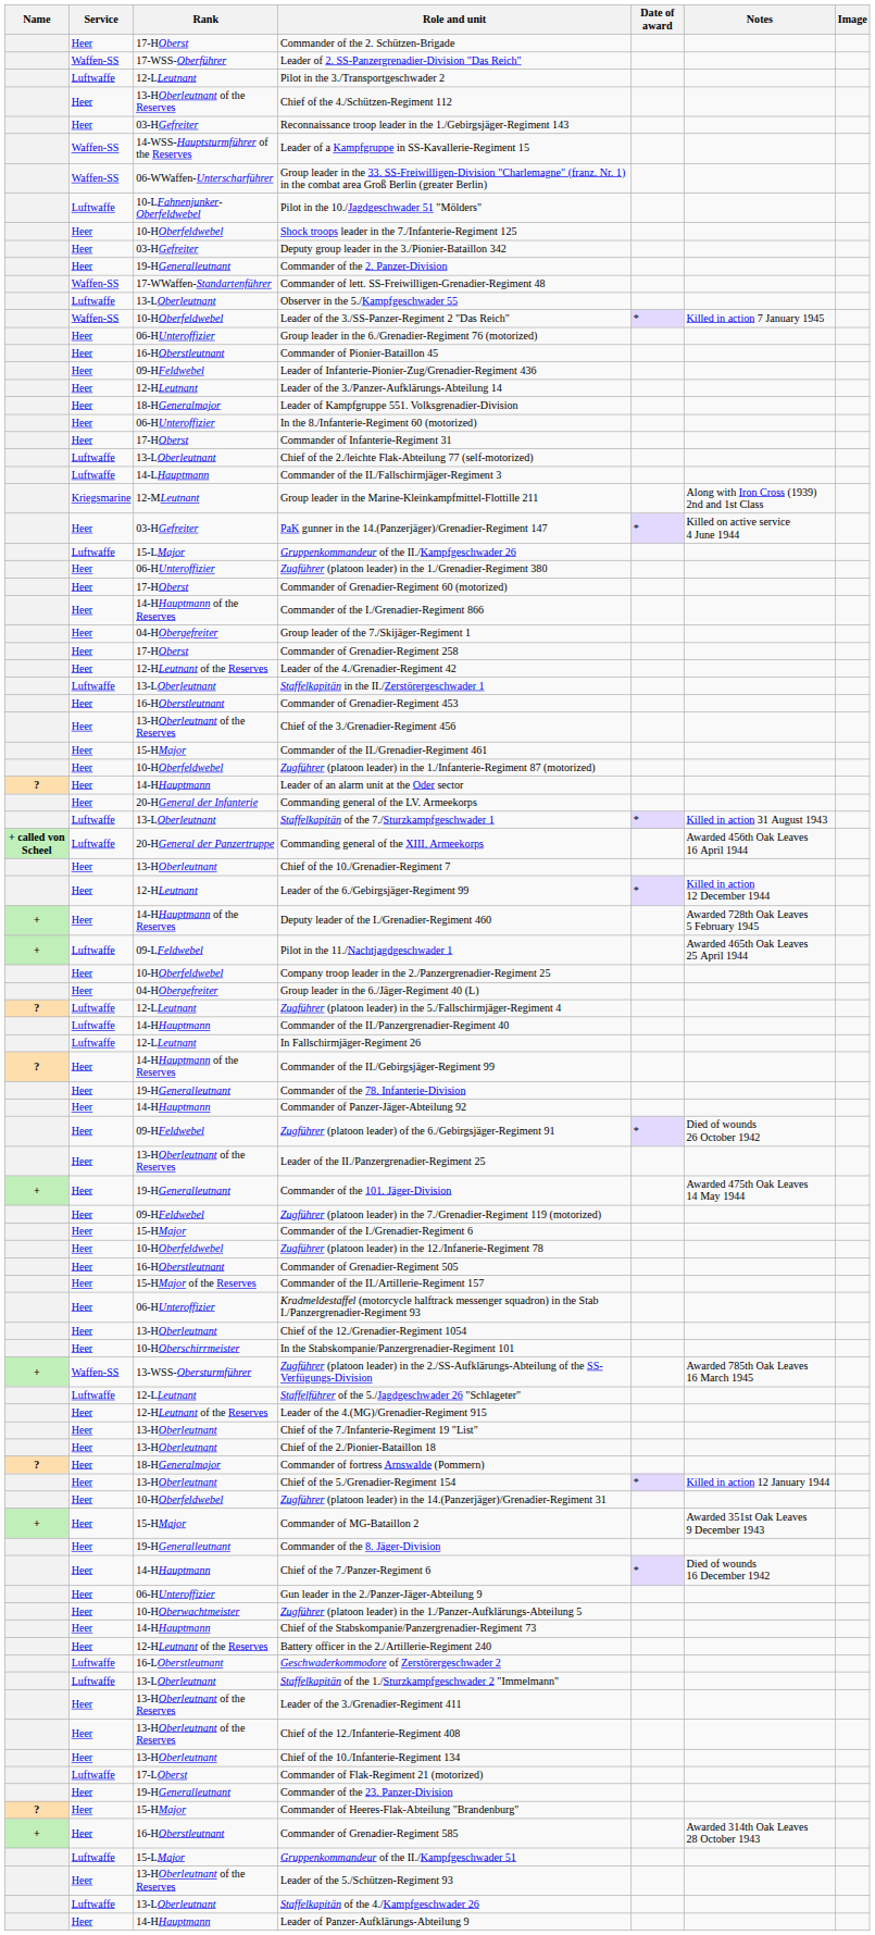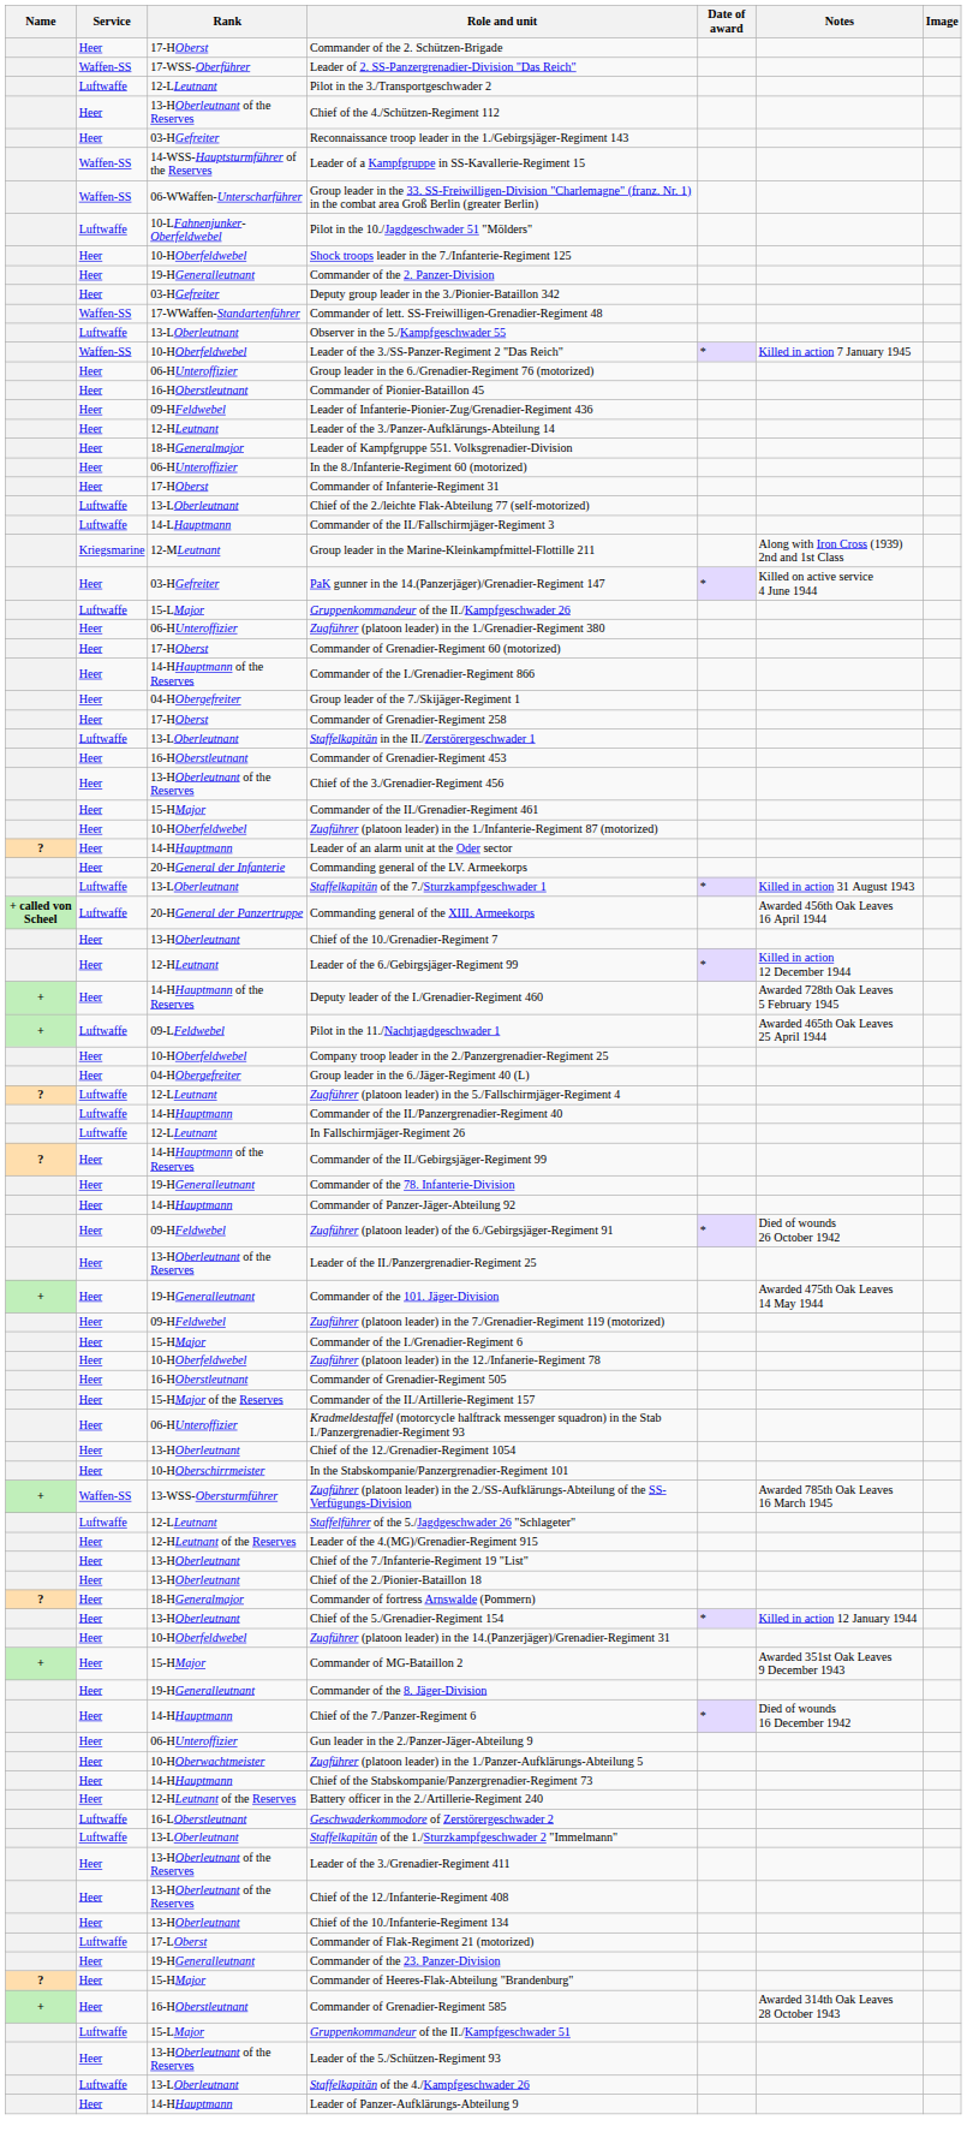rows swapped: Deputy group leader in the 3./Pionier-Bataillon 342 <-> Commander of the 2. Panzer-Division
- row: Heer | 12-HLeutnant of the Reserves | Leader of the 4./Grenadier-Regiment 42
